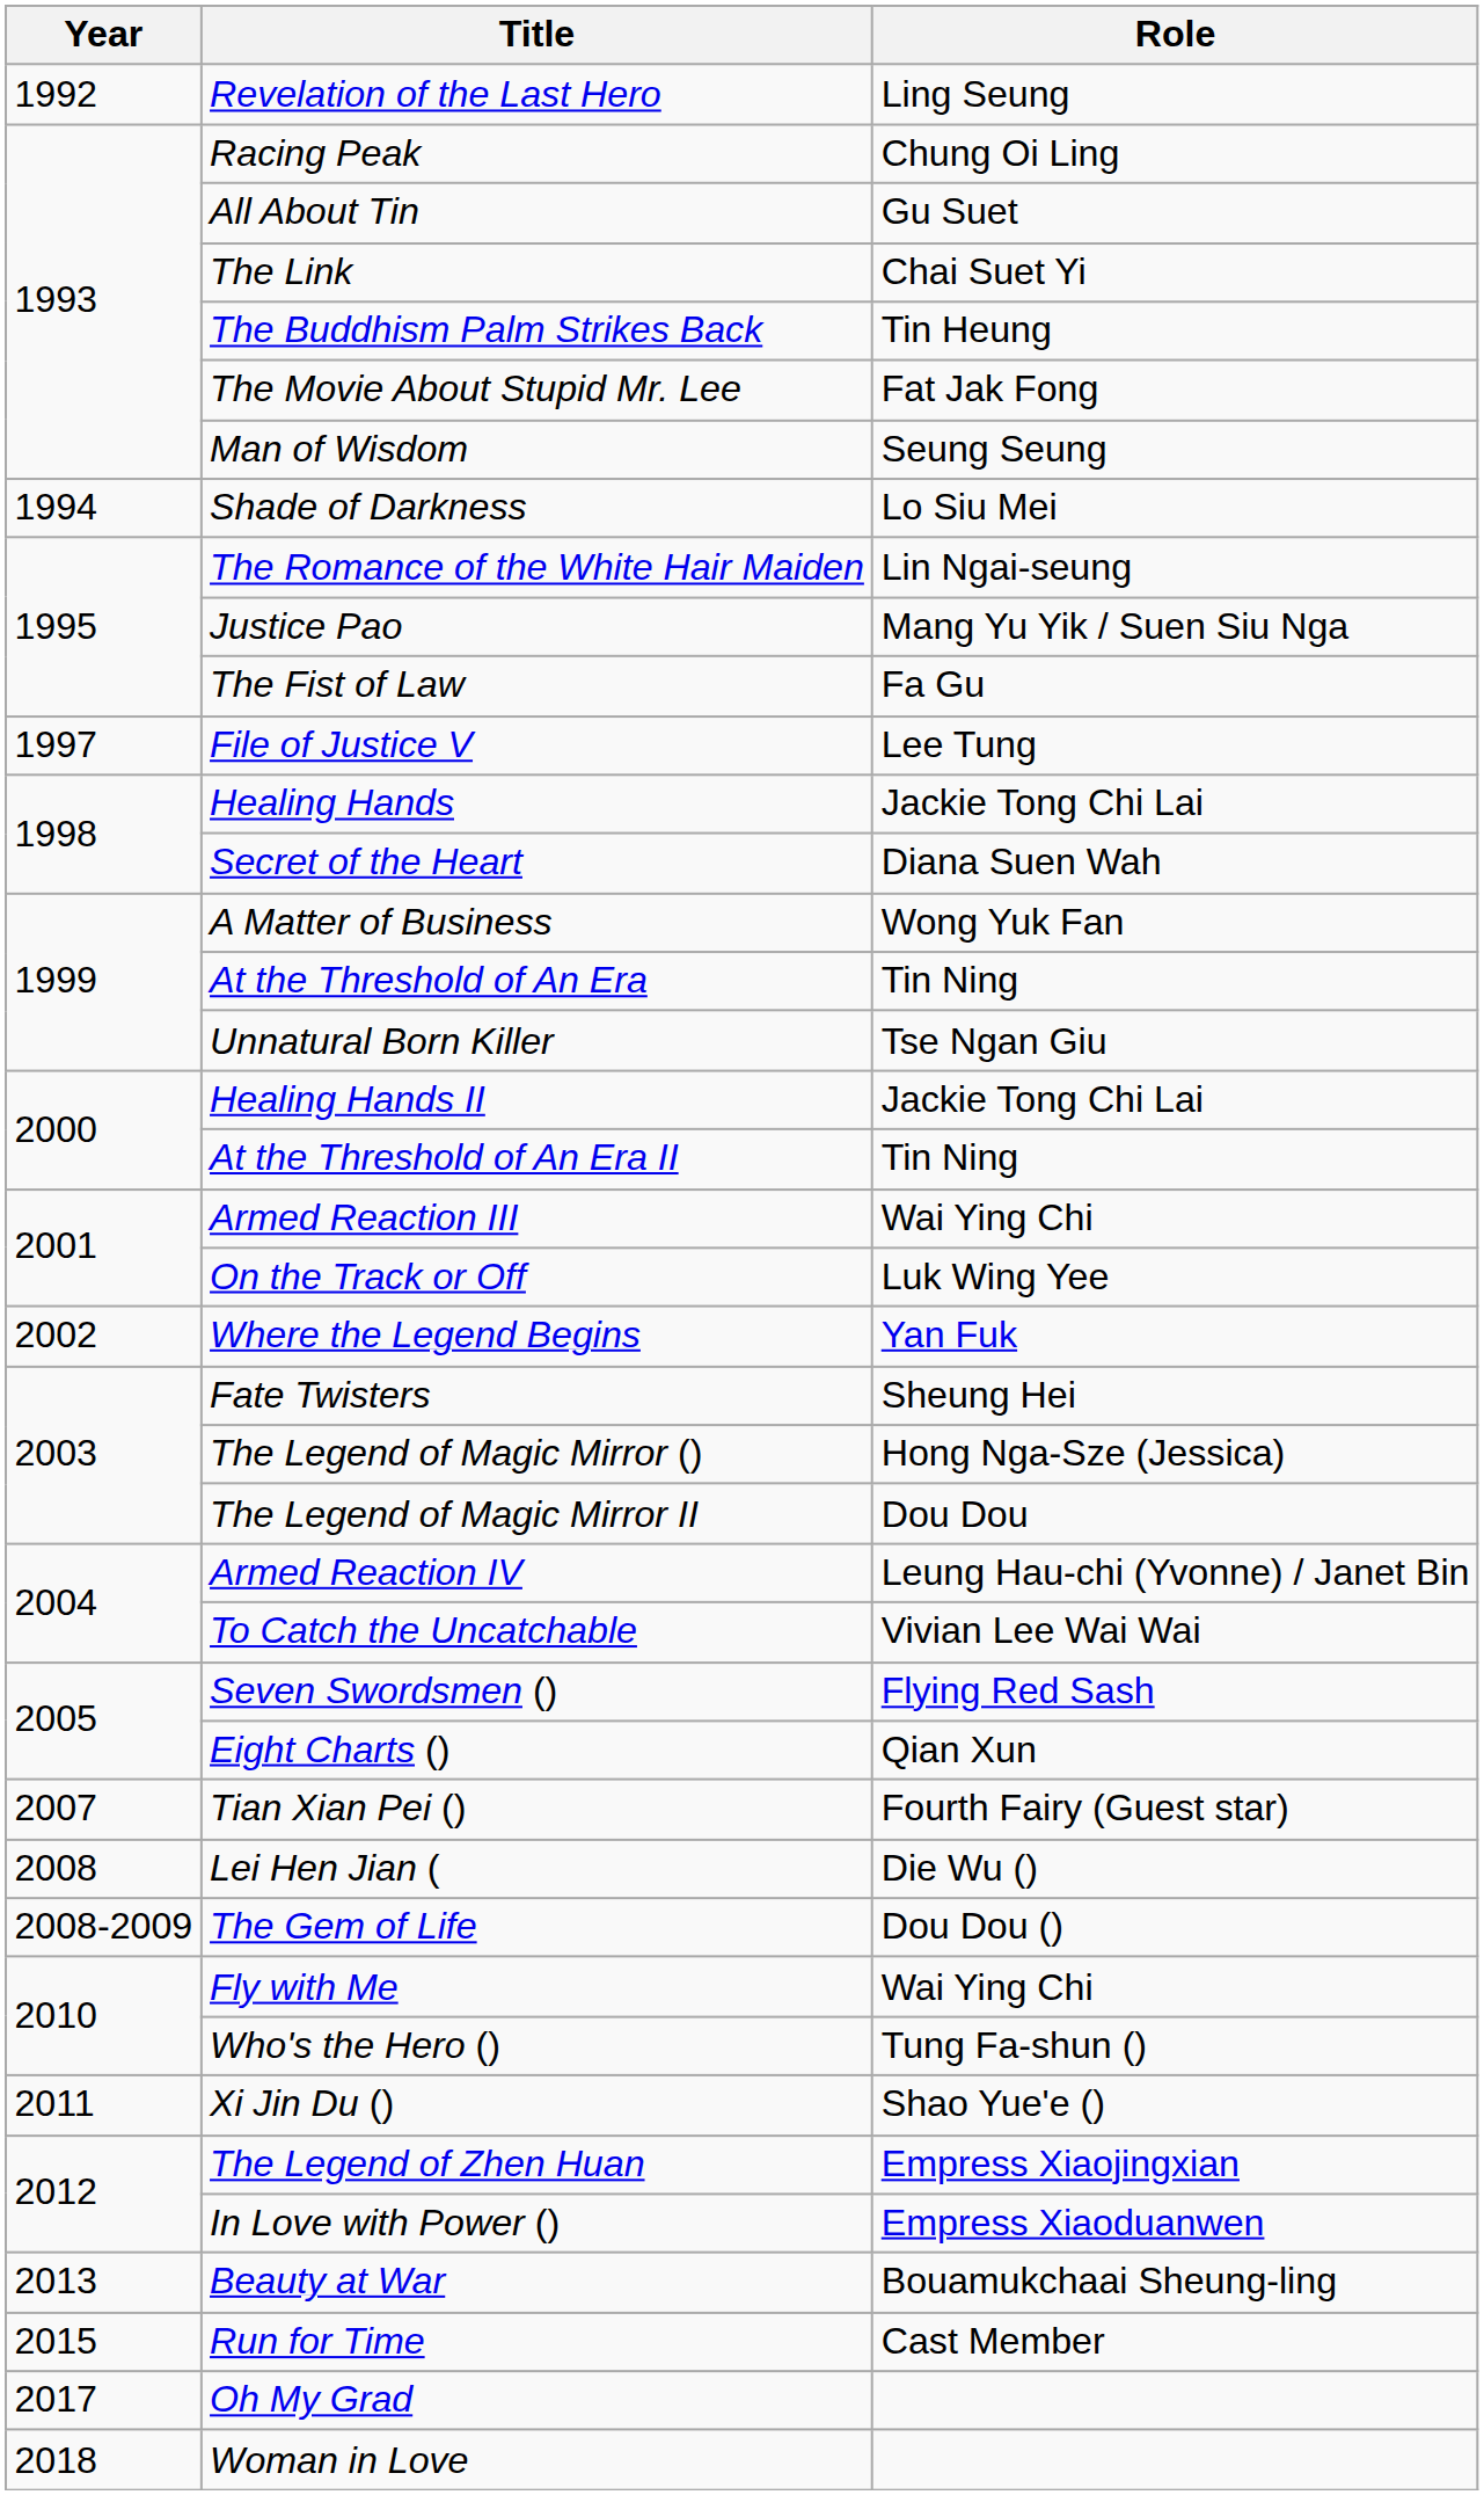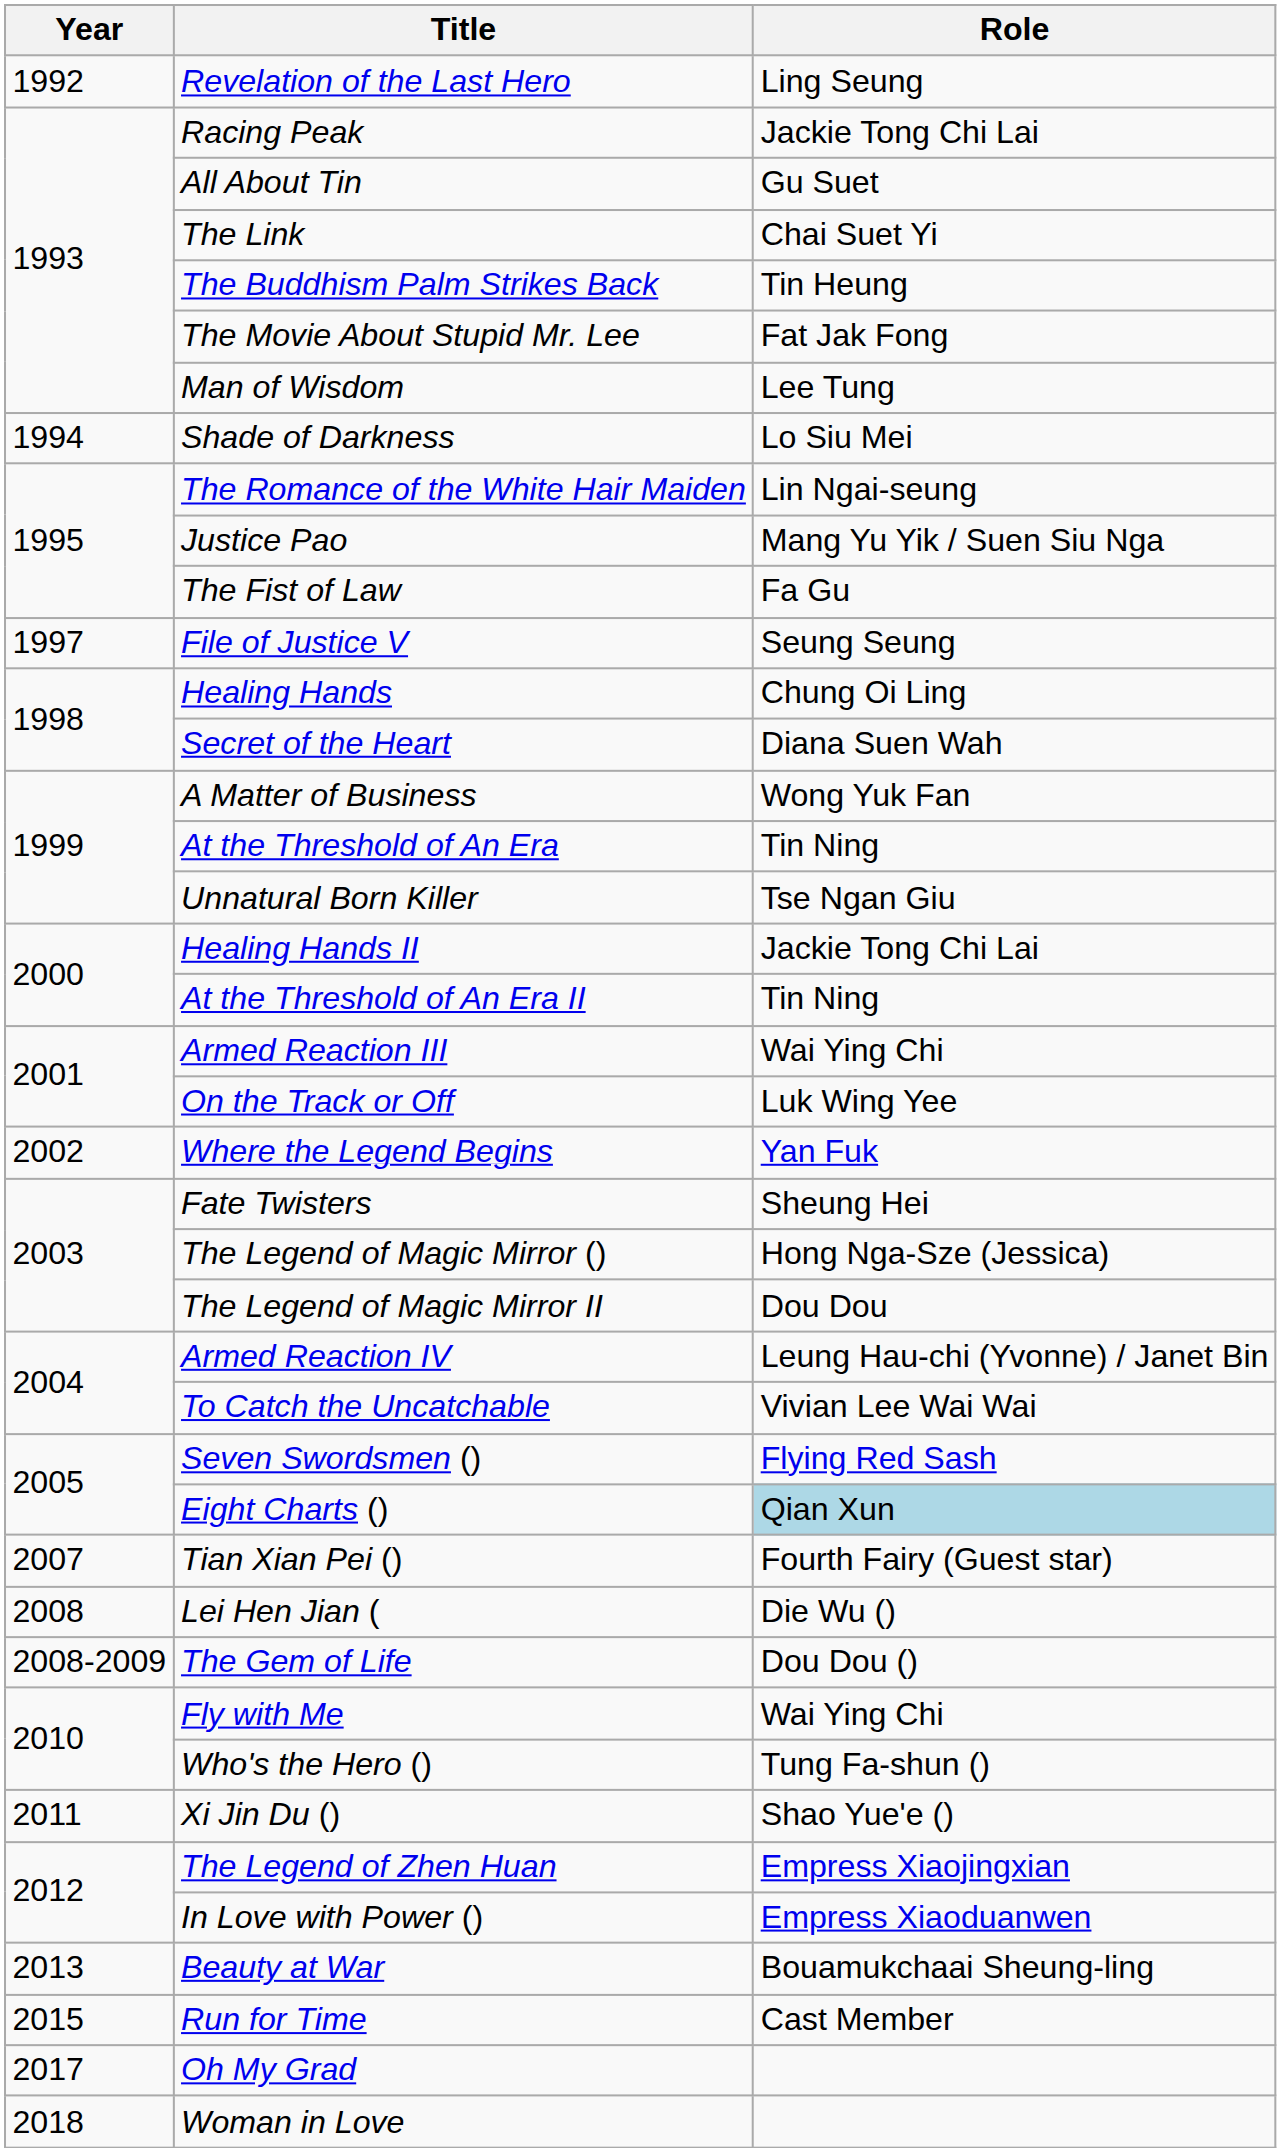Racing Peak | Role: Chung Oi Ling -> Jackie Tong Chi Lai
Man of Wisdom | Role: Seung Seung -> Lee Tung
File of Justice V | Role: Lee Tung -> Seung Seung
Healing Hands | Role: Jackie Tong Chi Lai -> Chung Oi Ling
Eight Charts () | Role: no background -> lightblue background
